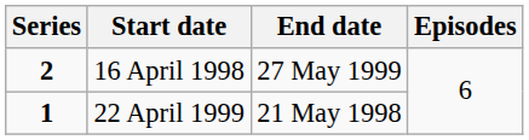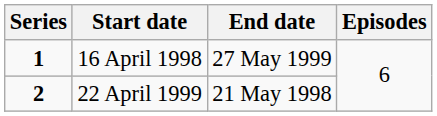16 April 1998 | Series: 2 -> 1
22 April 1999 | Series: 1 -> 2
